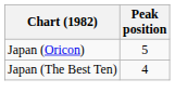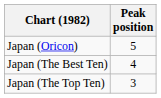+ row: Japan (The Top Ten) | 3
